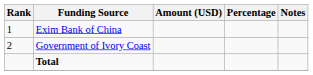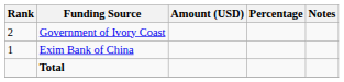rows swapped: Exim Bank of China <-> Government of Ivory Coast
